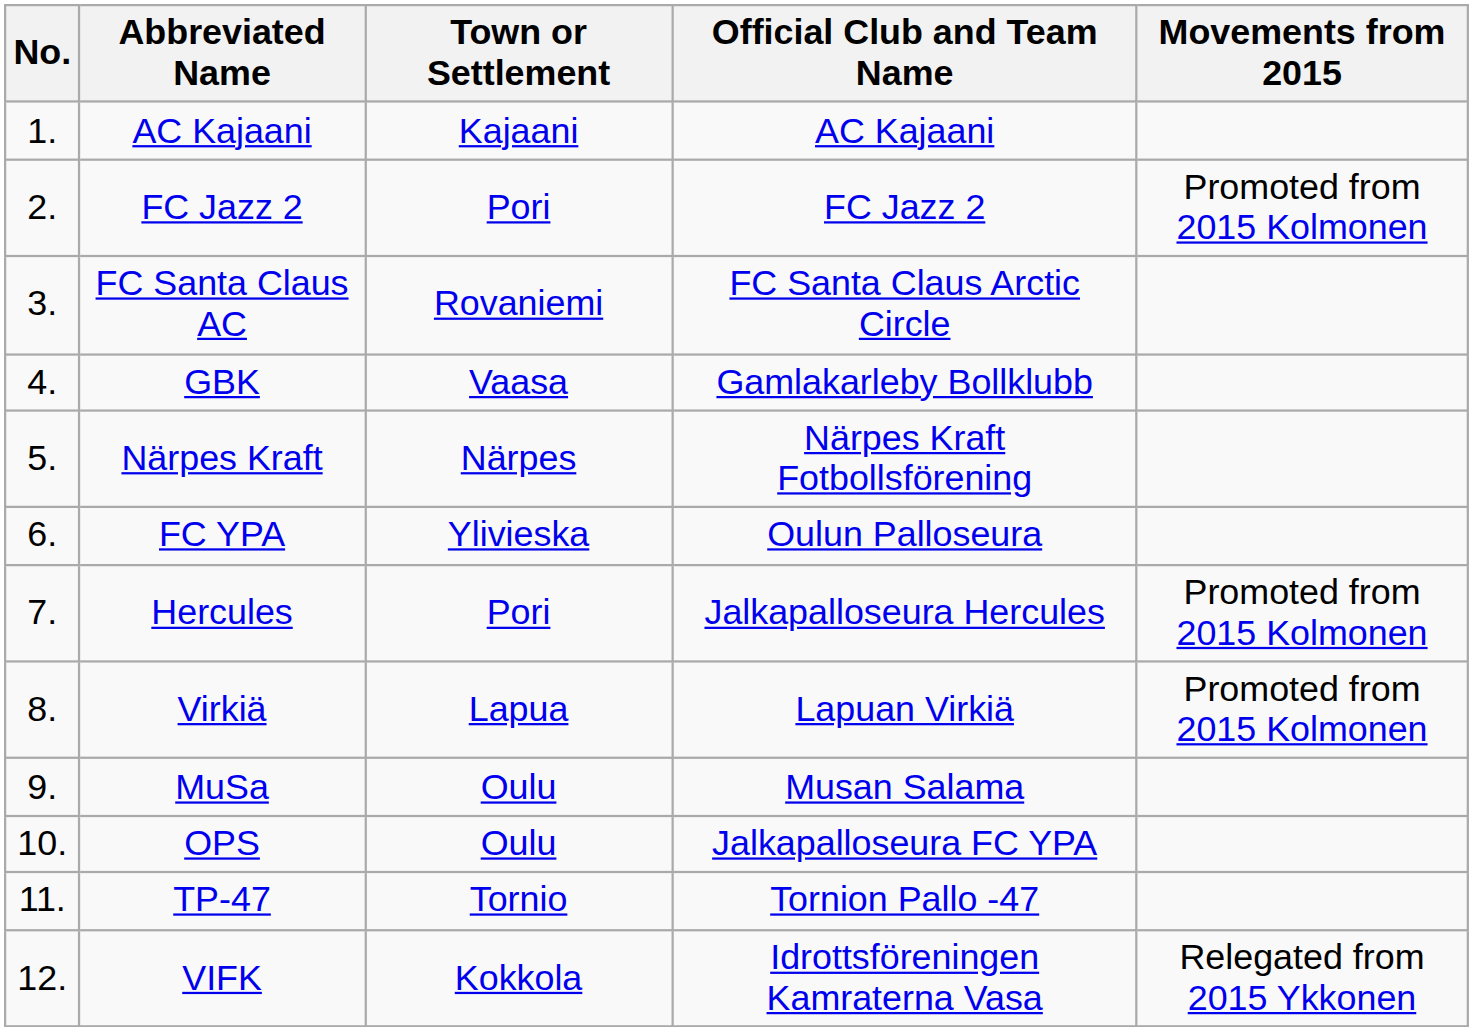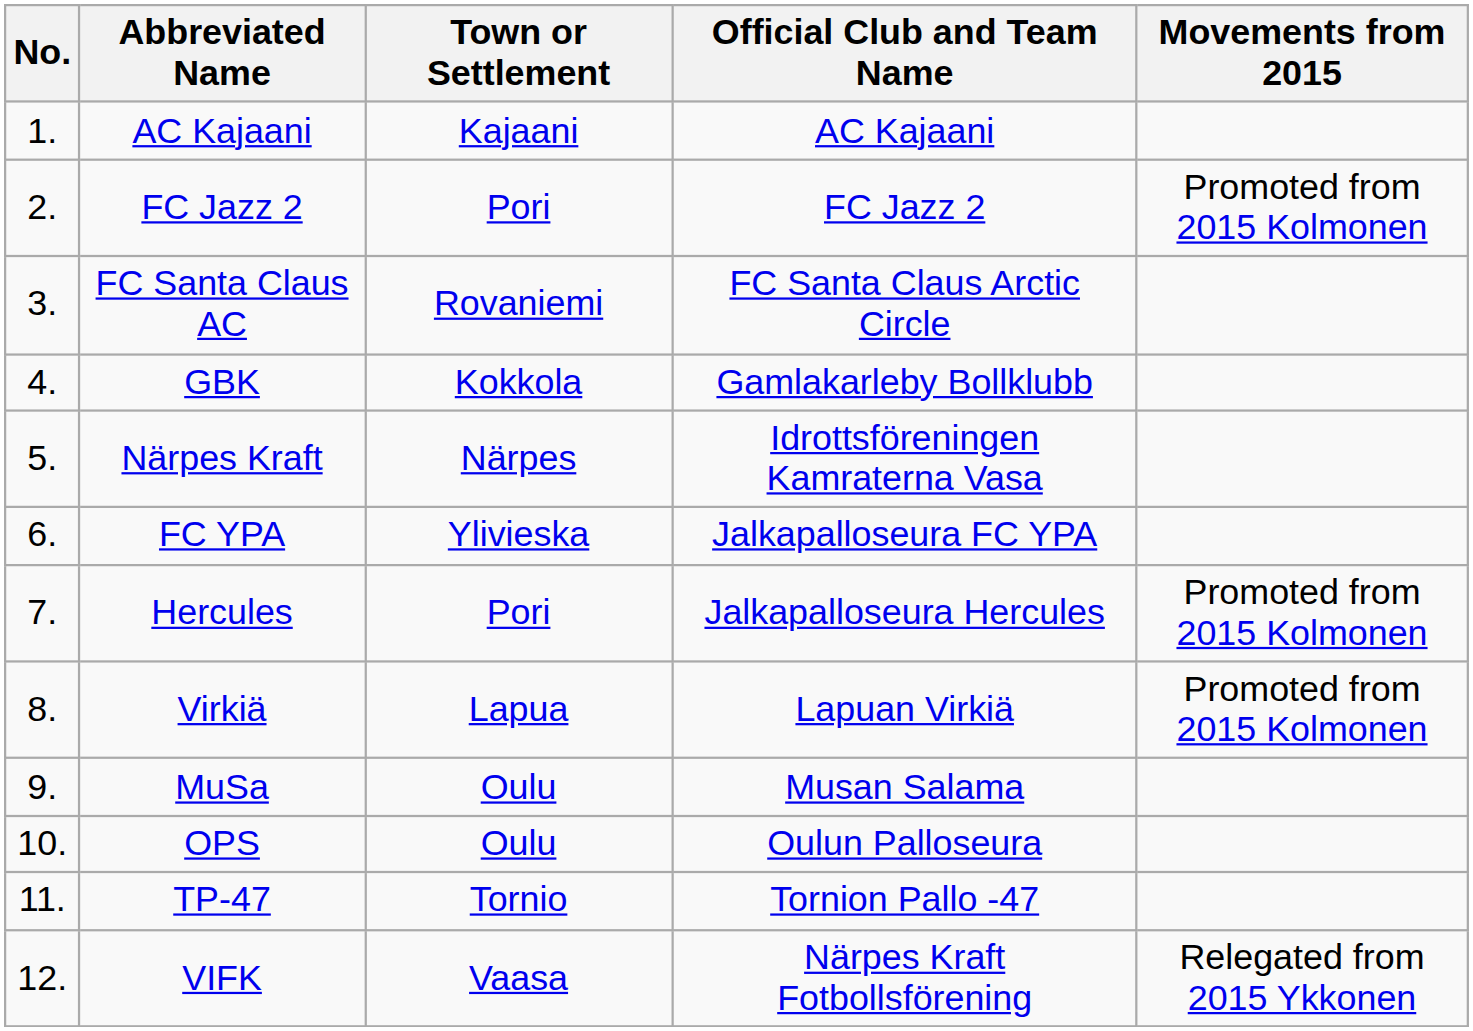GBK | Town or Settlement: Vaasa -> Kokkola
Närpes Kraft | Official Club and Team Name: Närpes Kraft Fotbollsförening -> Idrottsföreningen Kamraterna Vasa
FC YPA | Official Club and Team Name: Oulun Palloseura -> Jalkapalloseura FC YPA
OPS | Official Club and Team Name: Jalkapalloseura FC YPA -> Oulun Palloseura
VIFK | Town or Settlement: Kokkola -> Vaasa
VIFK | Official Club and Team Name: Idrottsföreningen Kamraterna Vasa -> Närpes Kraft Fotbollsförening
